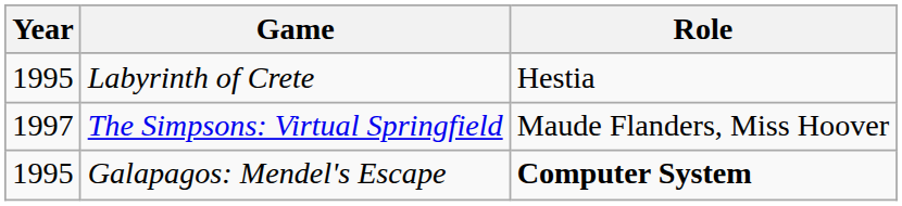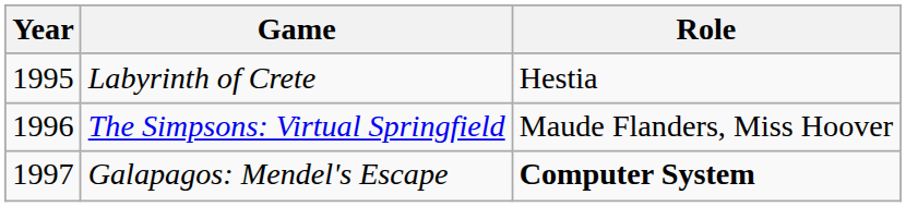The Simpsons: Virtual Springfield | Year: 1997 -> 1996
Galapagos: Mendel's Escape | Year: 1995 -> 1997
